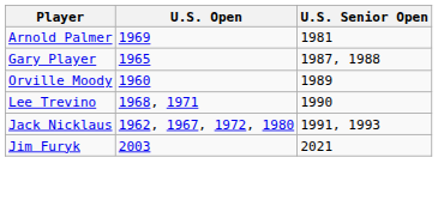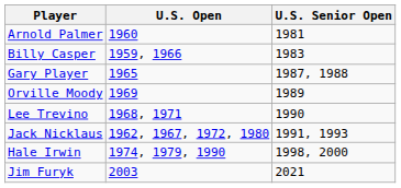Arnold Palmer | U.S. Open: 1969 -> 1960
+ row: Billy Casper | 1959, 1966 | 1983
Orville Moody | U.S. Open: 1960 -> 1969
+ row: Hale Irwin | 1974, 1979, 1990 | 1998, 2000
